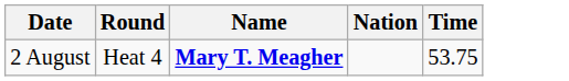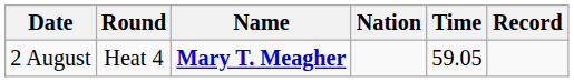+ column: Record
2 August | Time: 53.75 -> 59.05
